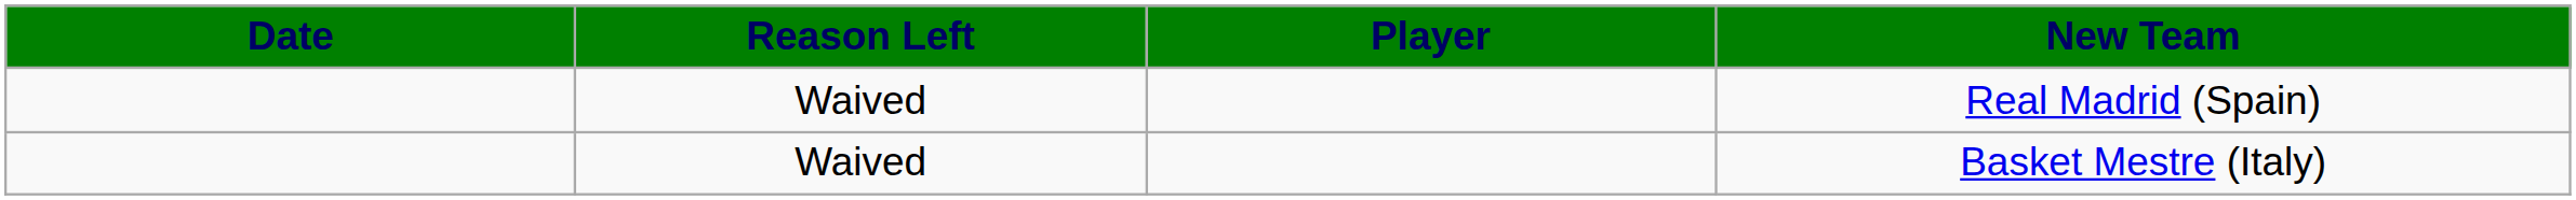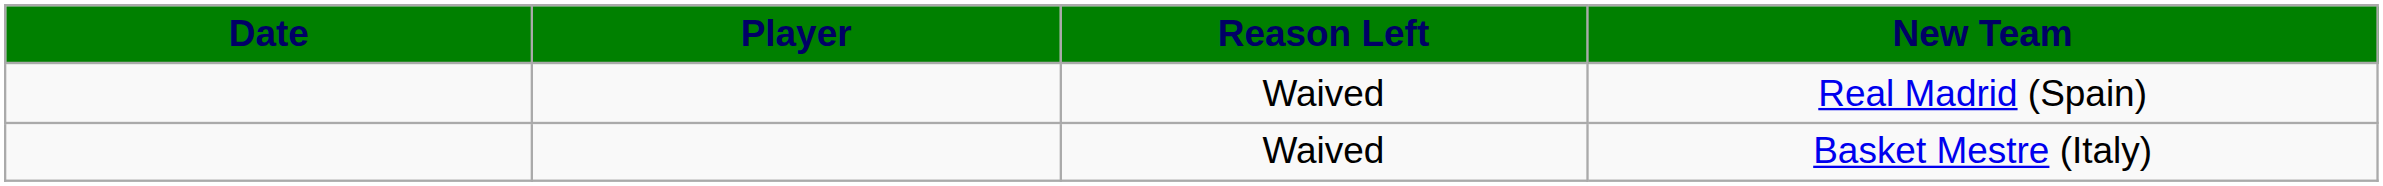columns swapped: Player <-> Reason Left
